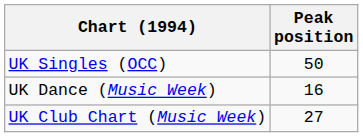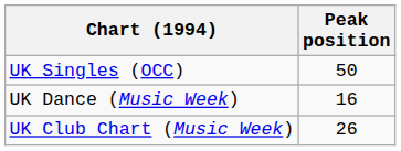UK Club Chart (Music Week) | Peak position: 27 -> 26
